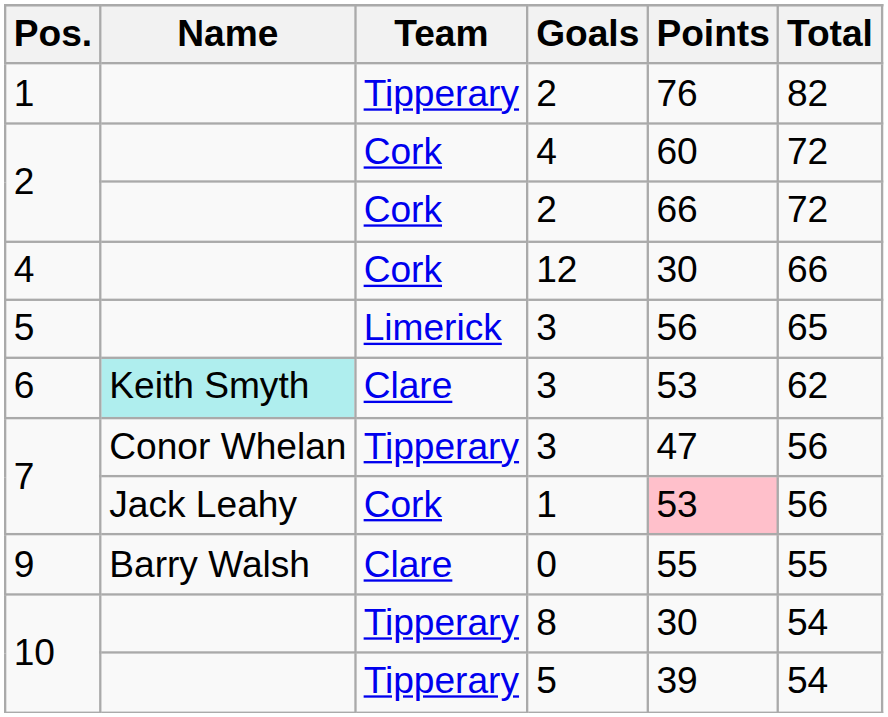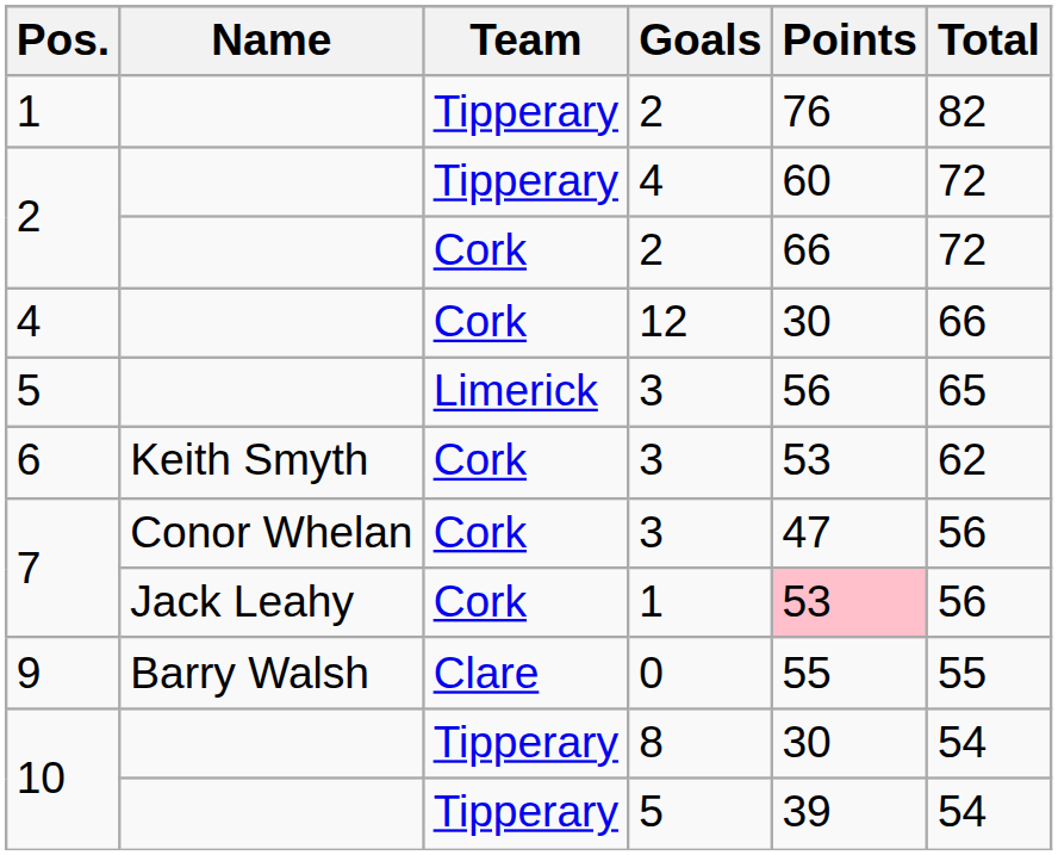2 / 4 | Team: Cork -> Tipperary
6 | Name: paleturquoise background -> no background
6 | Team: Clare -> Cork
7 / 3 | Team: Tipperary -> Cork
